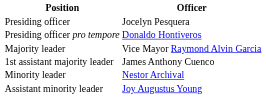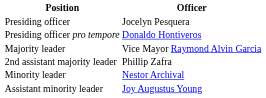- row: 1st assistant majority leader | James Anthony Cuenco
+ row: 2nd assistant majority leader | Phillip Zafra
